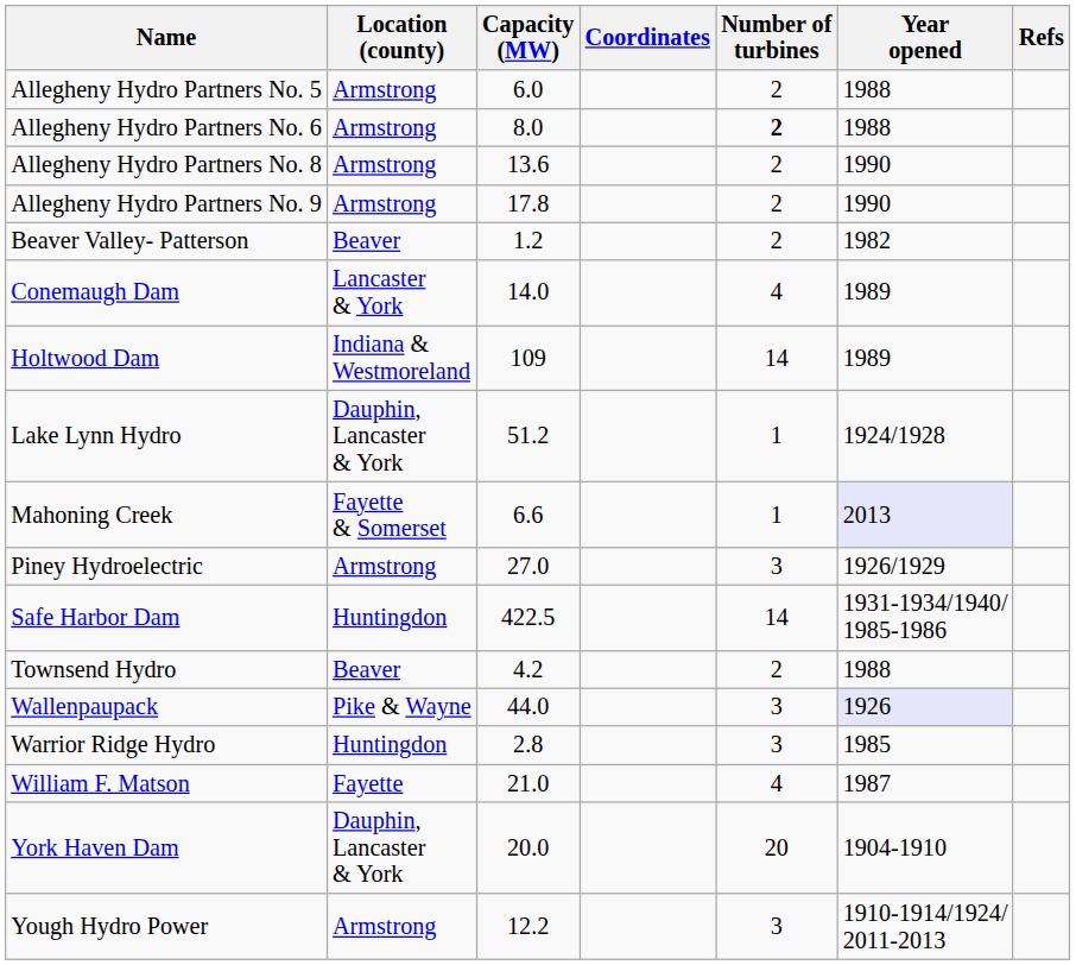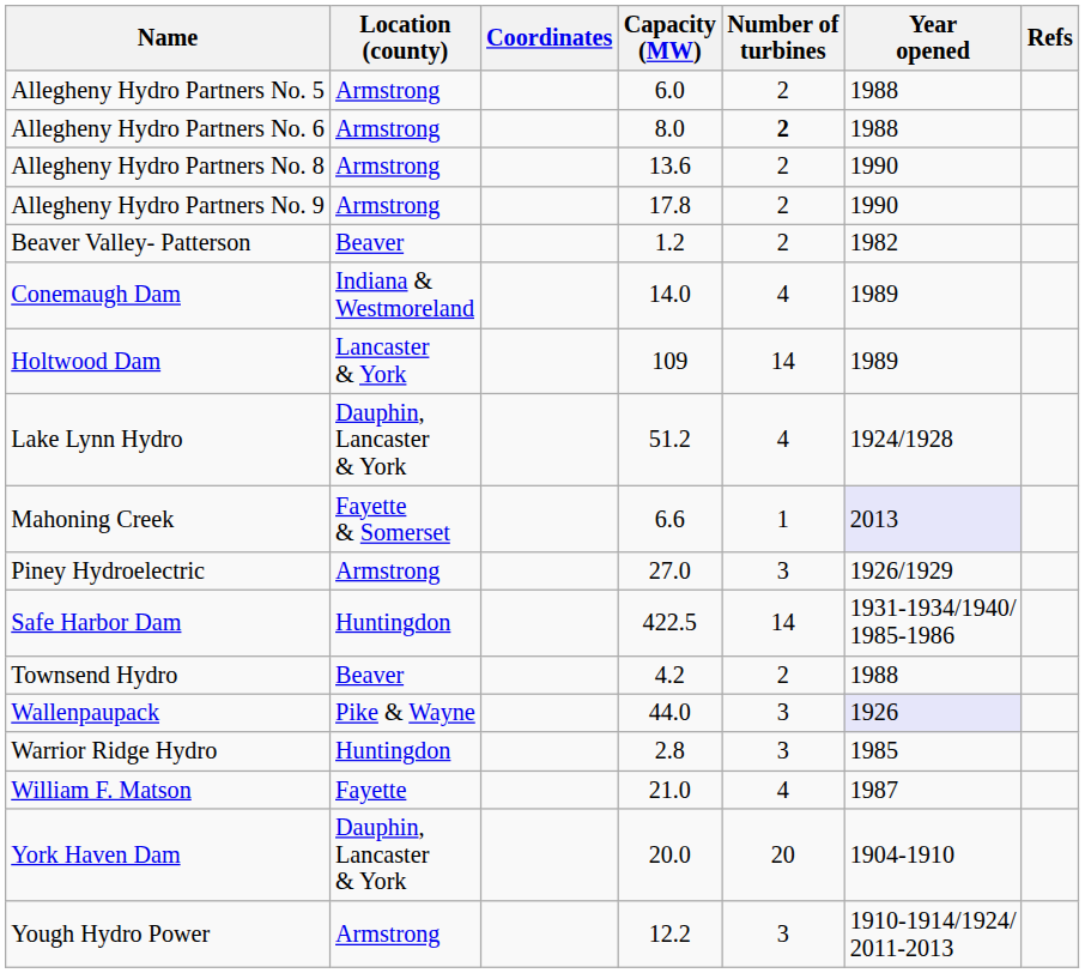columns swapped: Coordinates <-> Capacity (MW)
Conemaugh Dam | Location (county): Lancaster & York -> Indiana & Westmoreland
Holtwood Dam | Location (county): Indiana & Westmoreland -> Lancaster & York
Lake Lynn Hydro | Number of turbines: 1 -> 4
